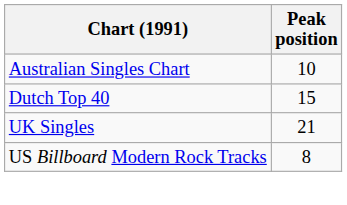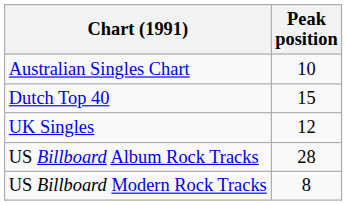UK Singles | Peak position: 21 -> 12
+ row: US Billboard Album Rock Tracks | 28
